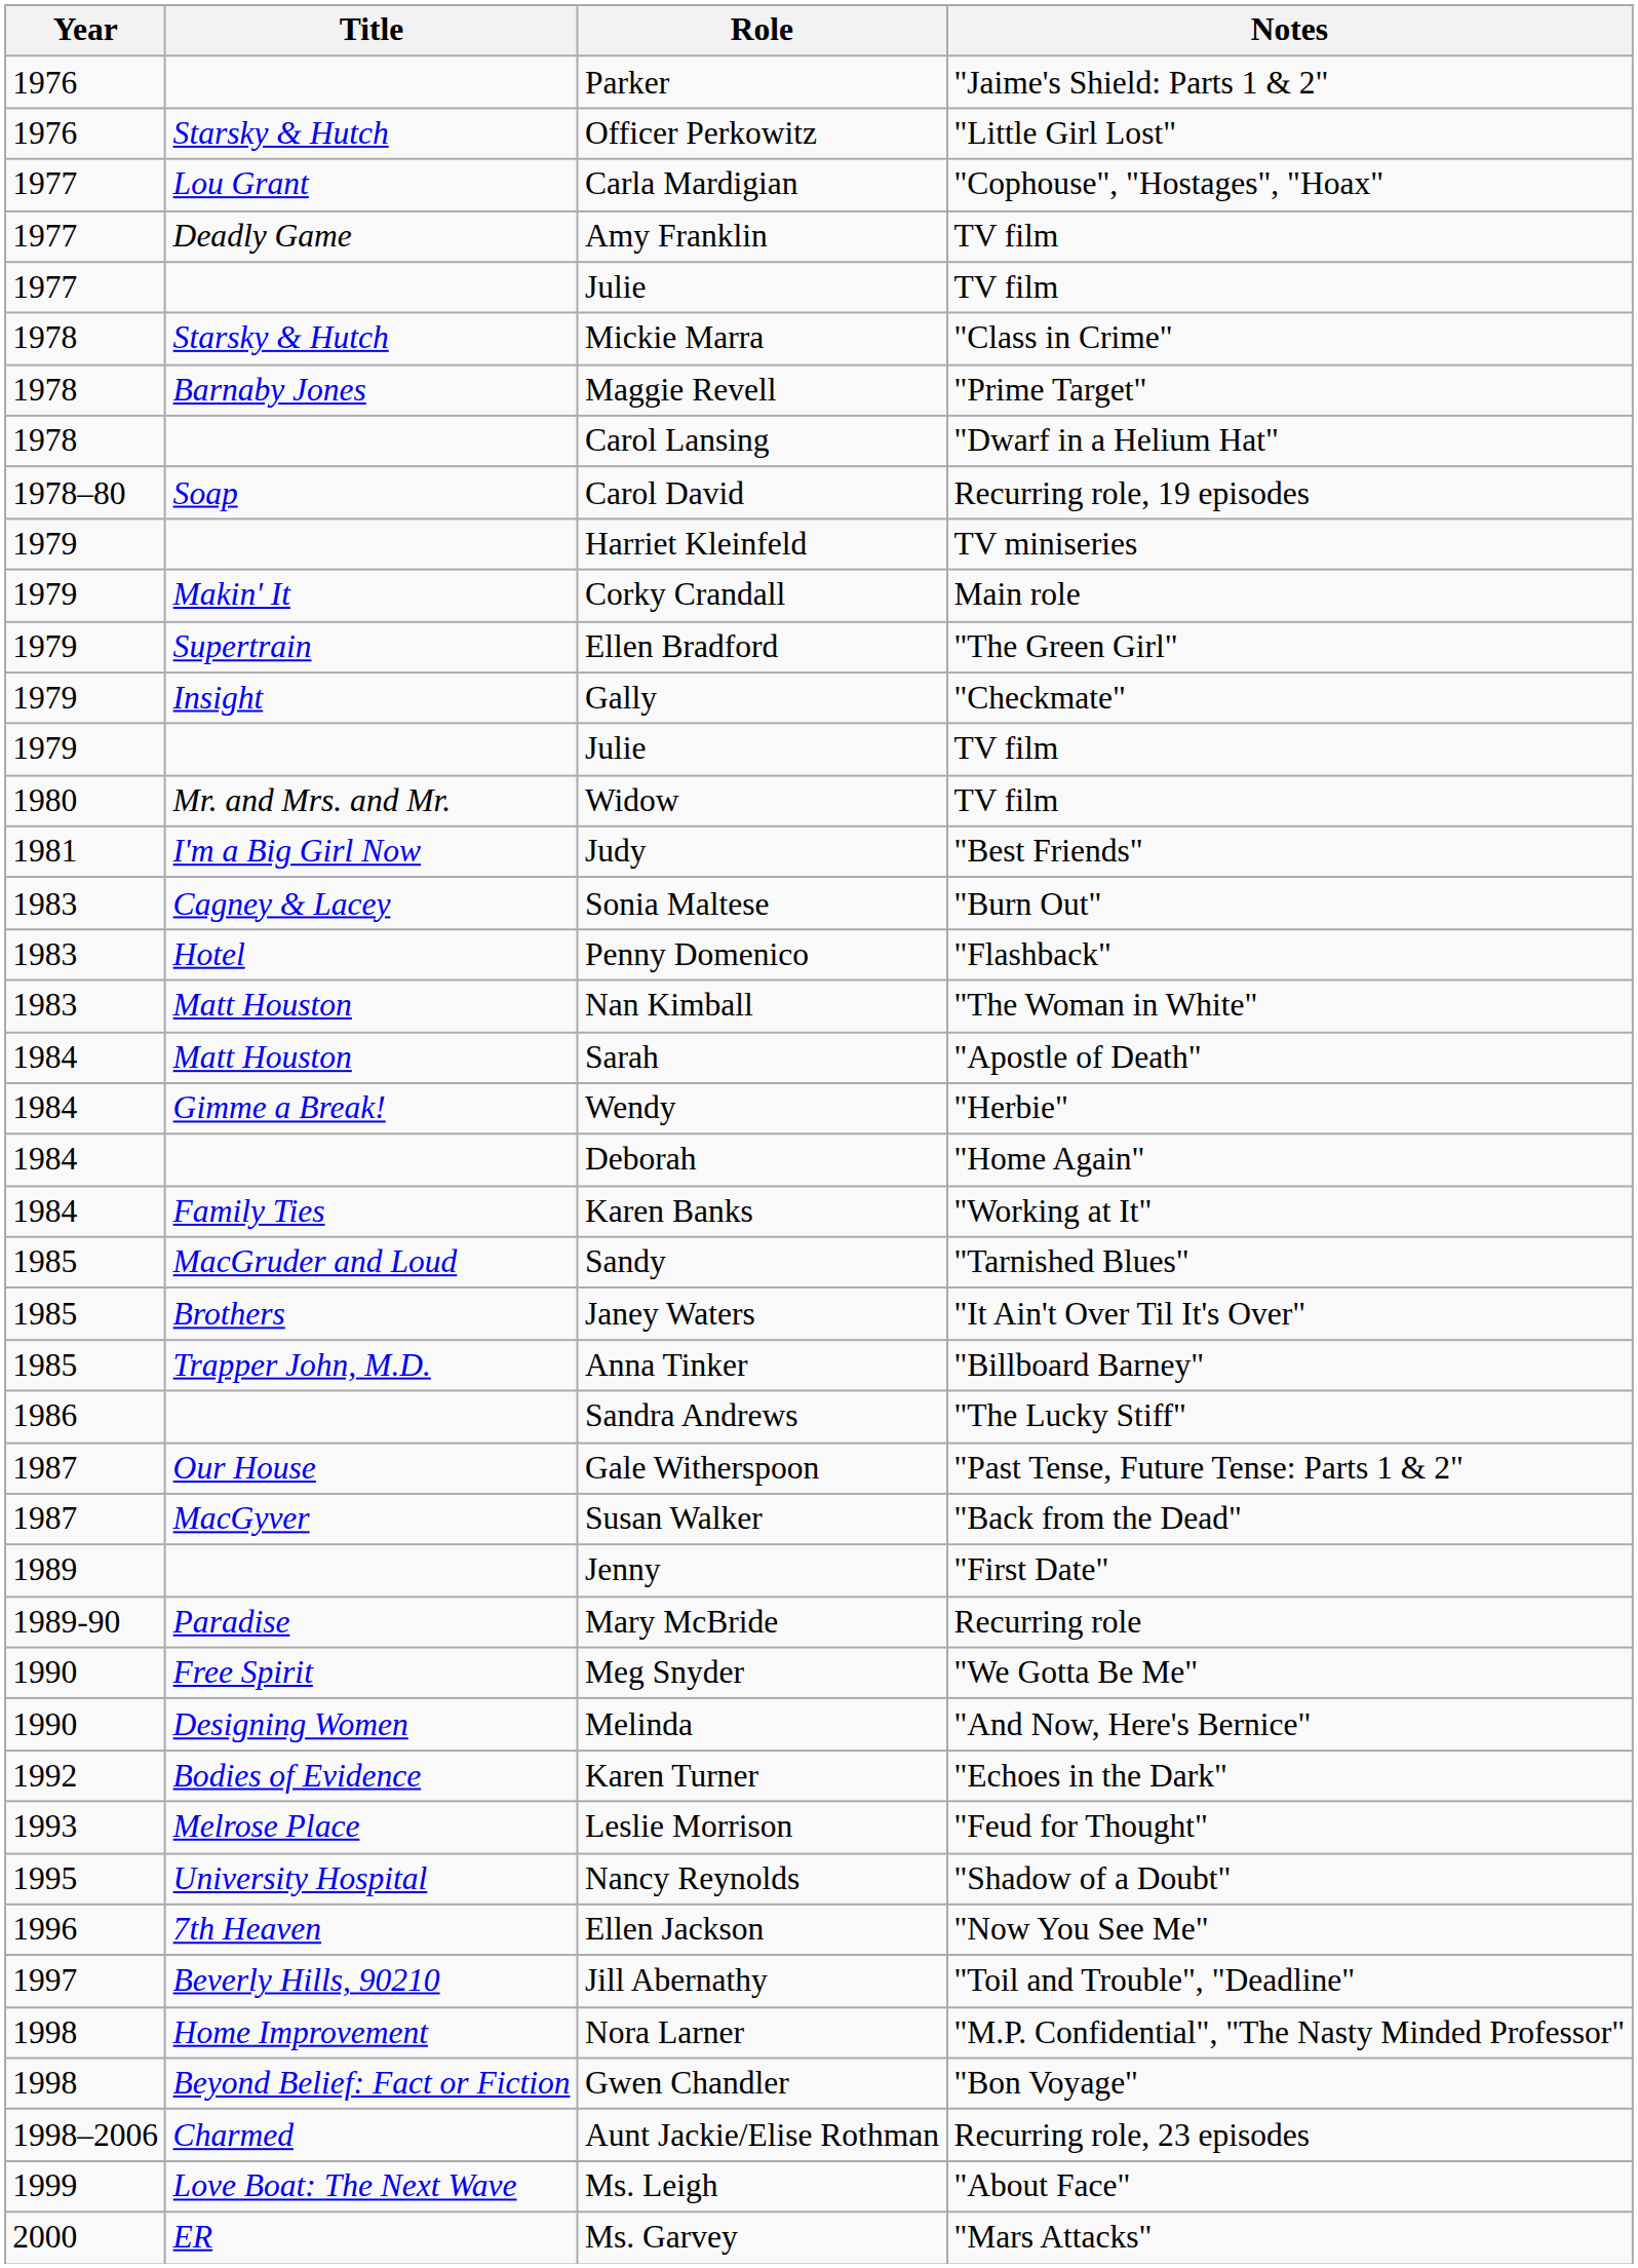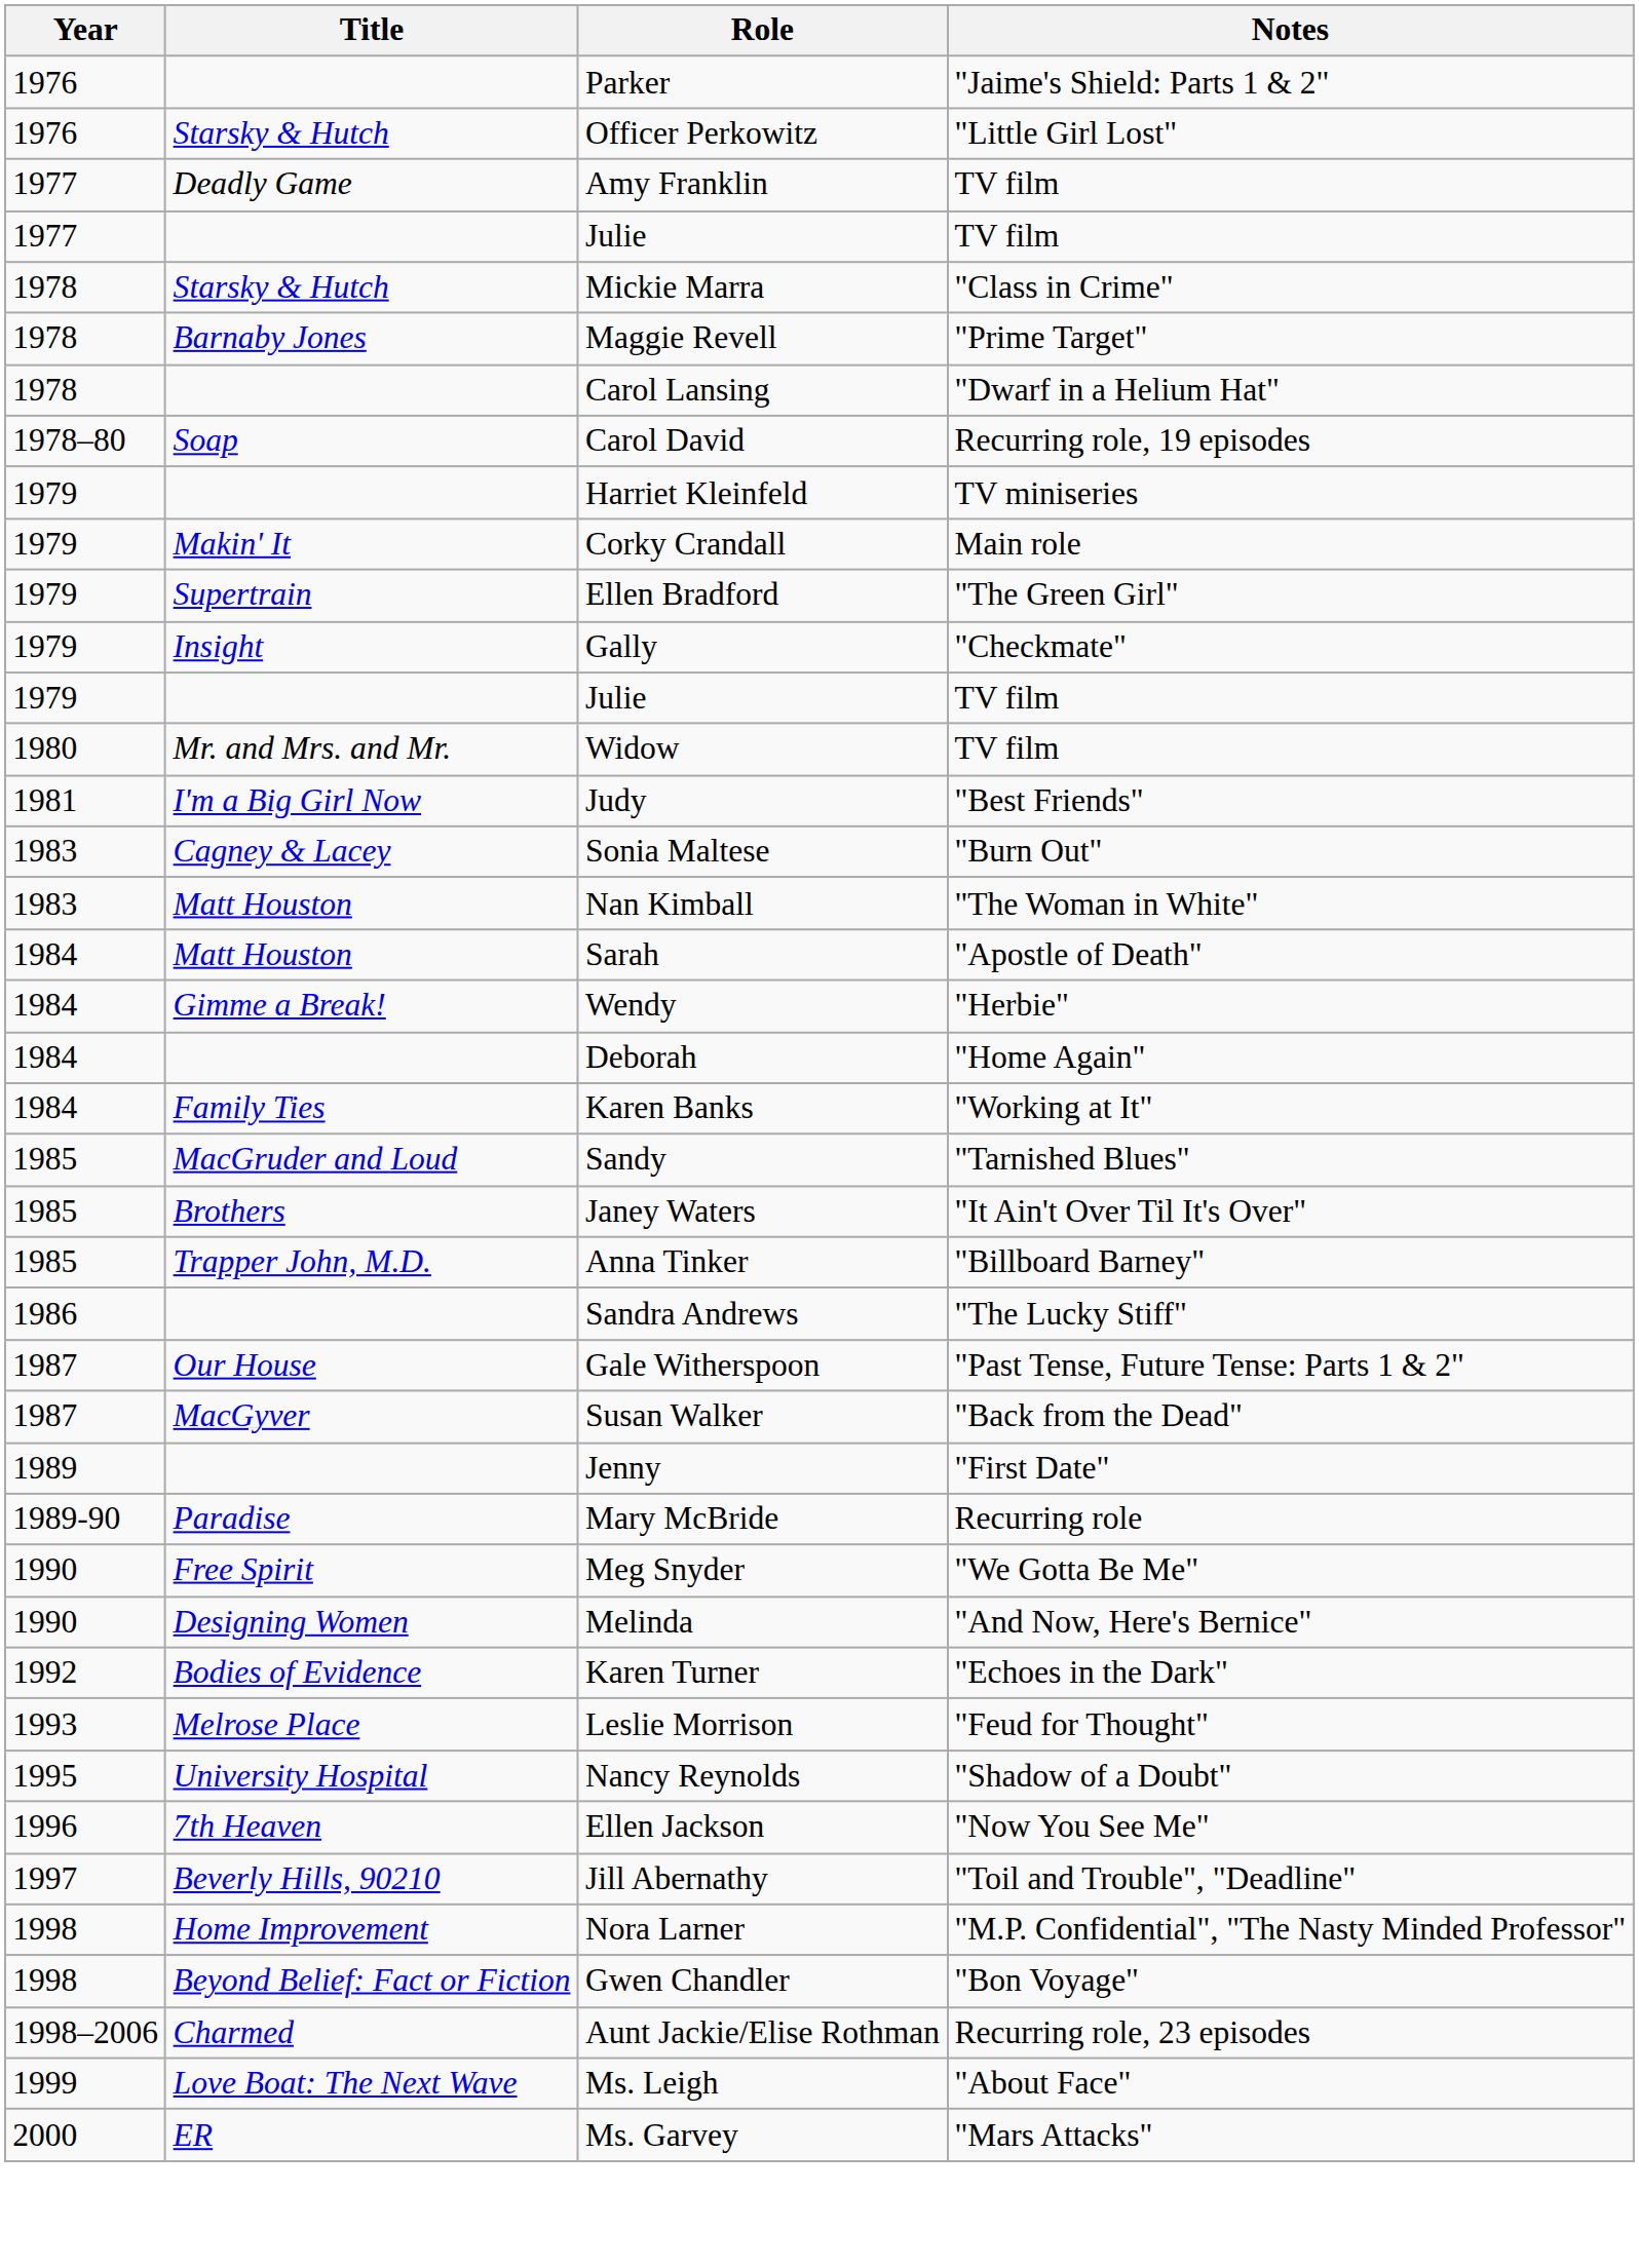- row: 1977 | Lou Grant | Carla Mardigian | "Cophouse", "Hostages", "Hoax"
- row: 1983 | Hotel | Penny Domenico | "Flashback"
